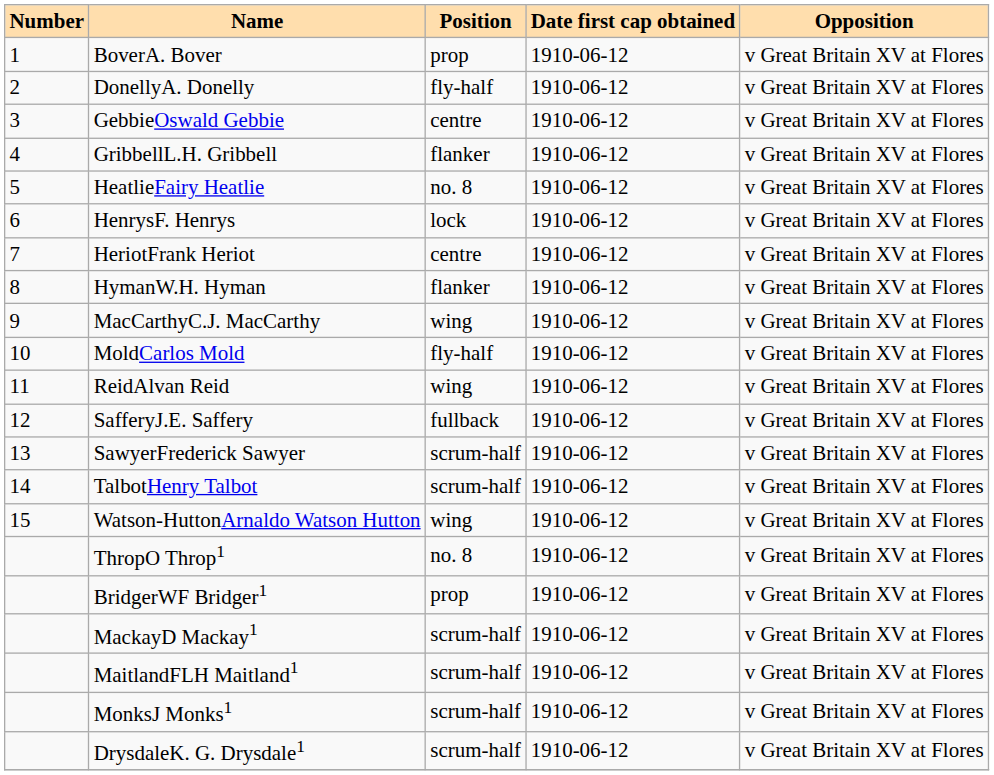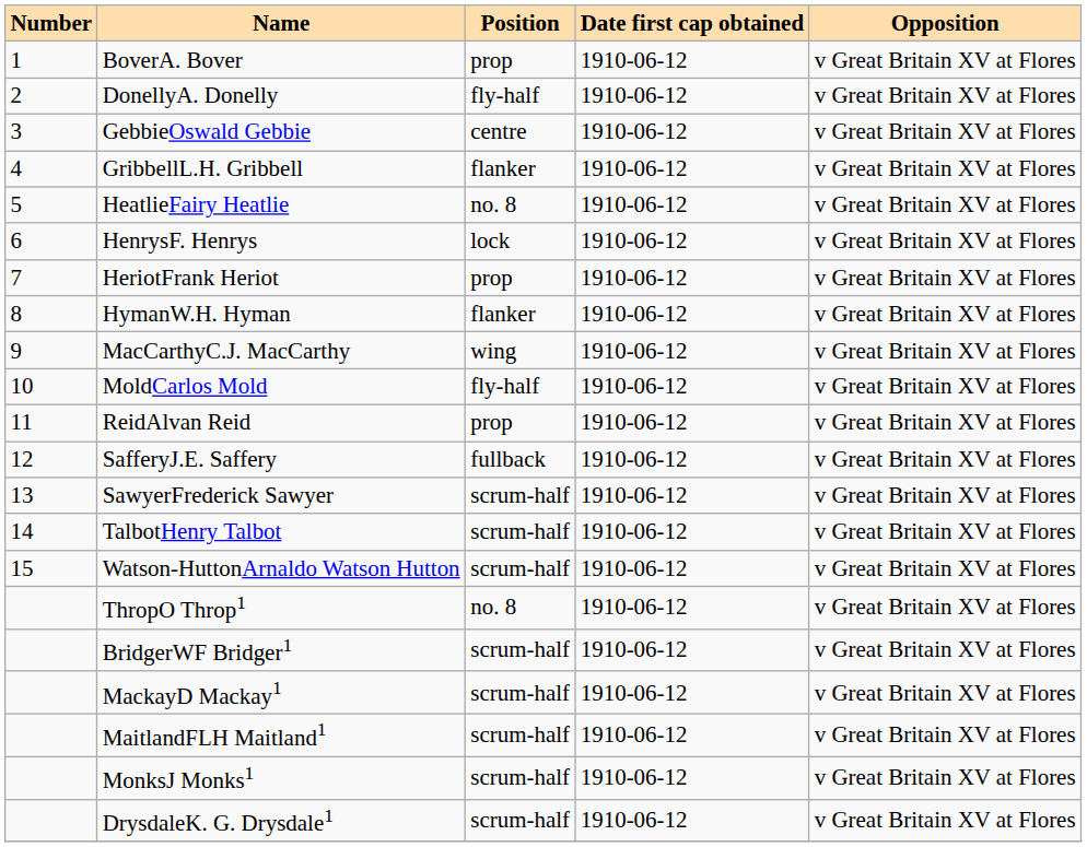HeriotFrank Heriot | Position: centre -> prop
ReidAlvan Reid | Position: wing -> prop
Watson-HuttonArnaldo Watson Hutton | Position: wing -> scrum-half
BridgerWF Bridger1 | Position: prop -> scrum-half
